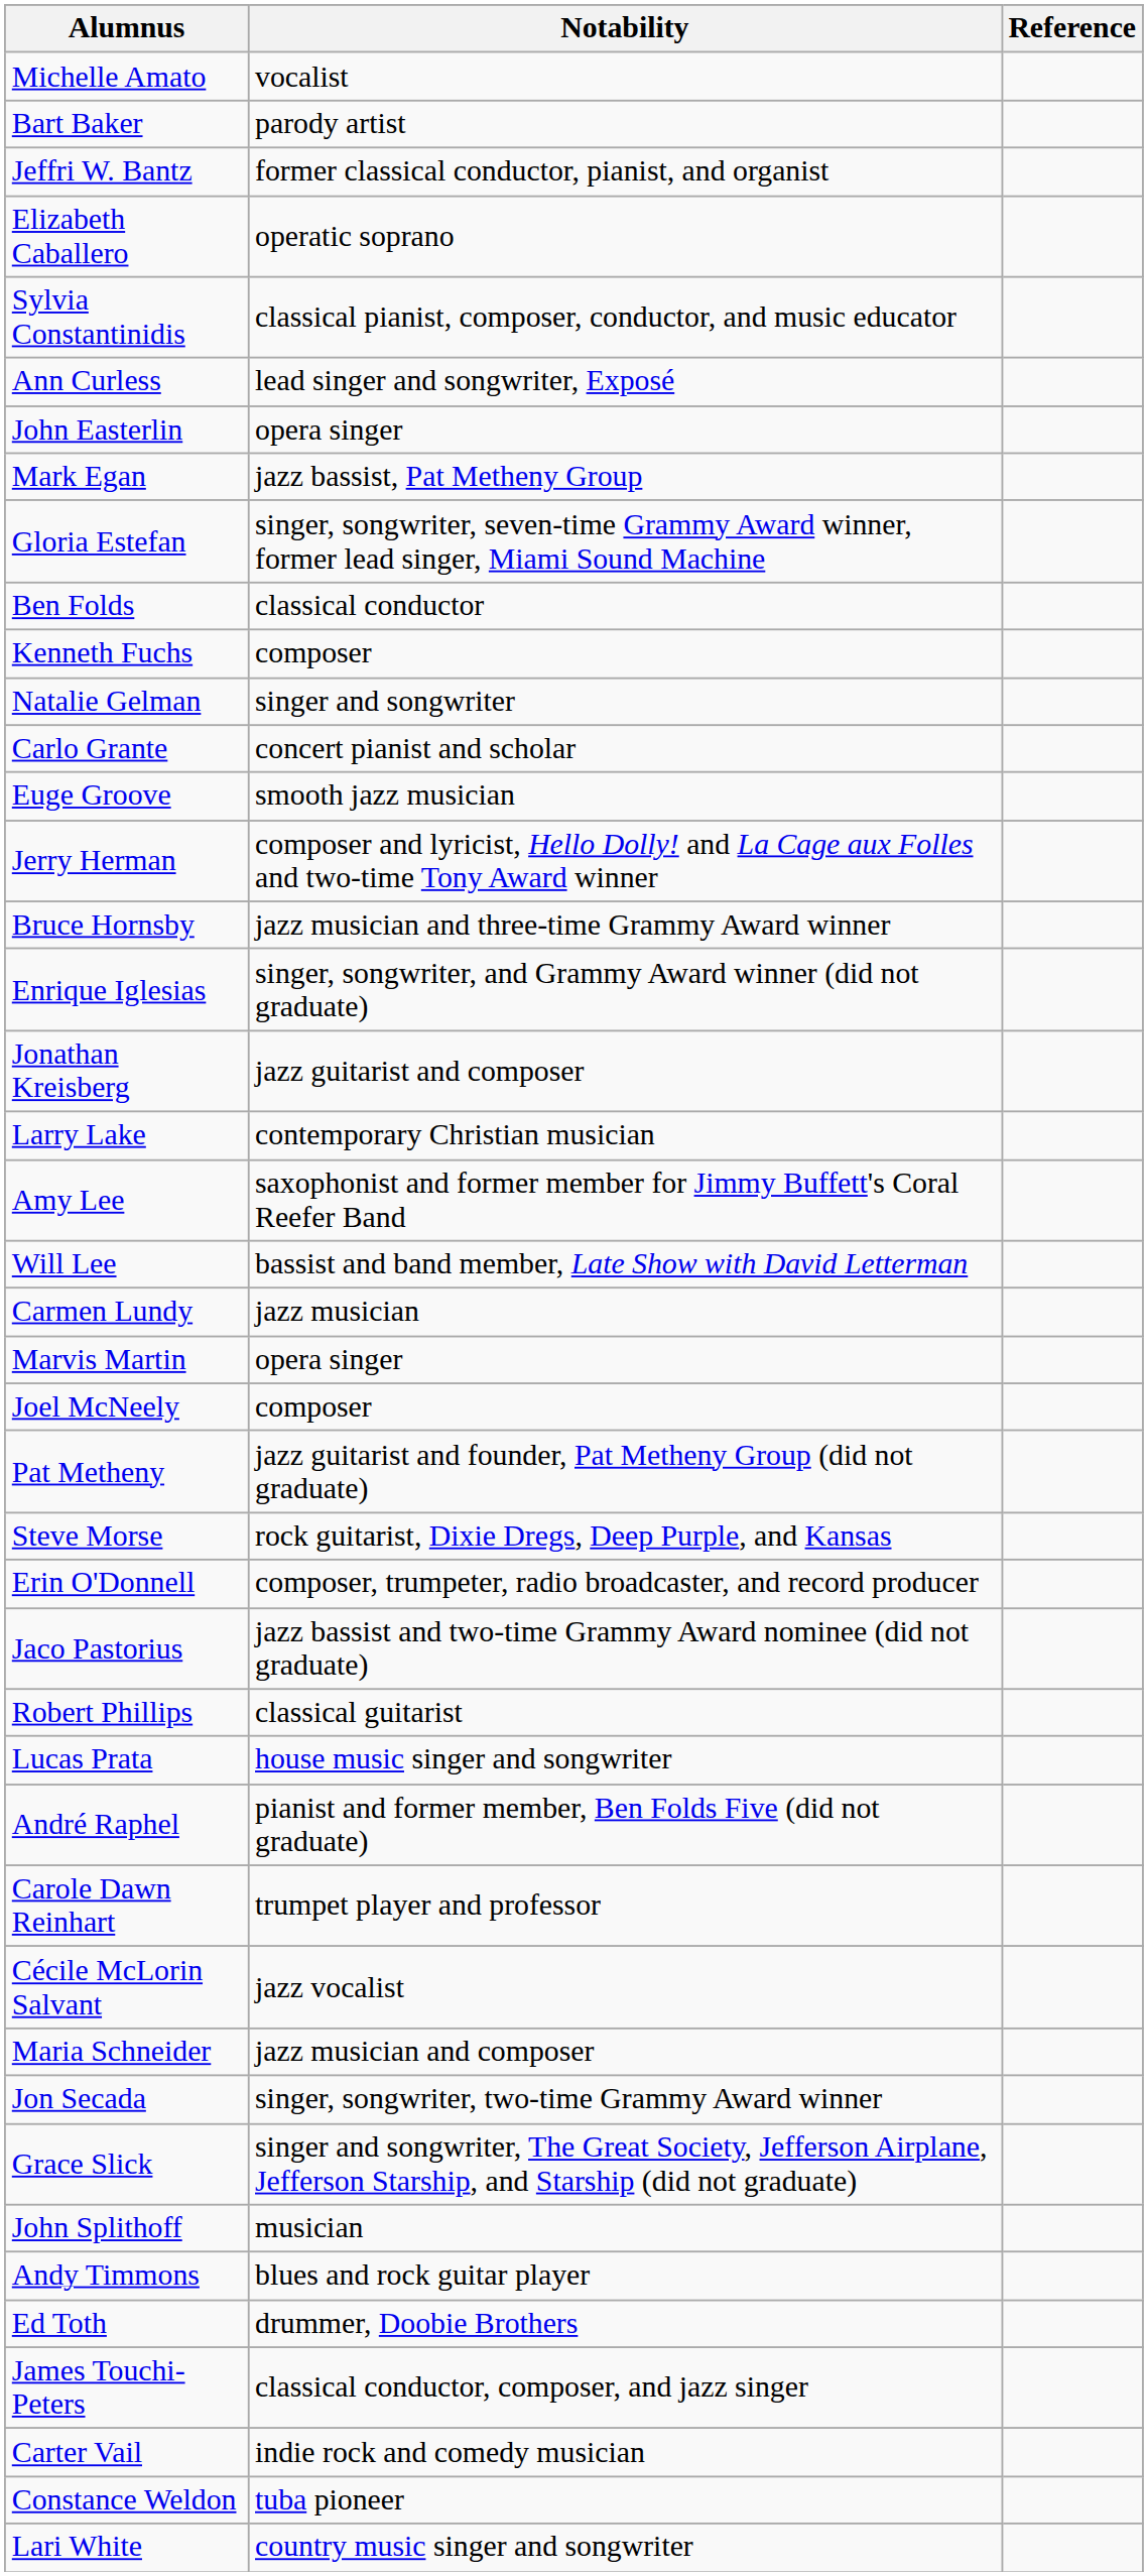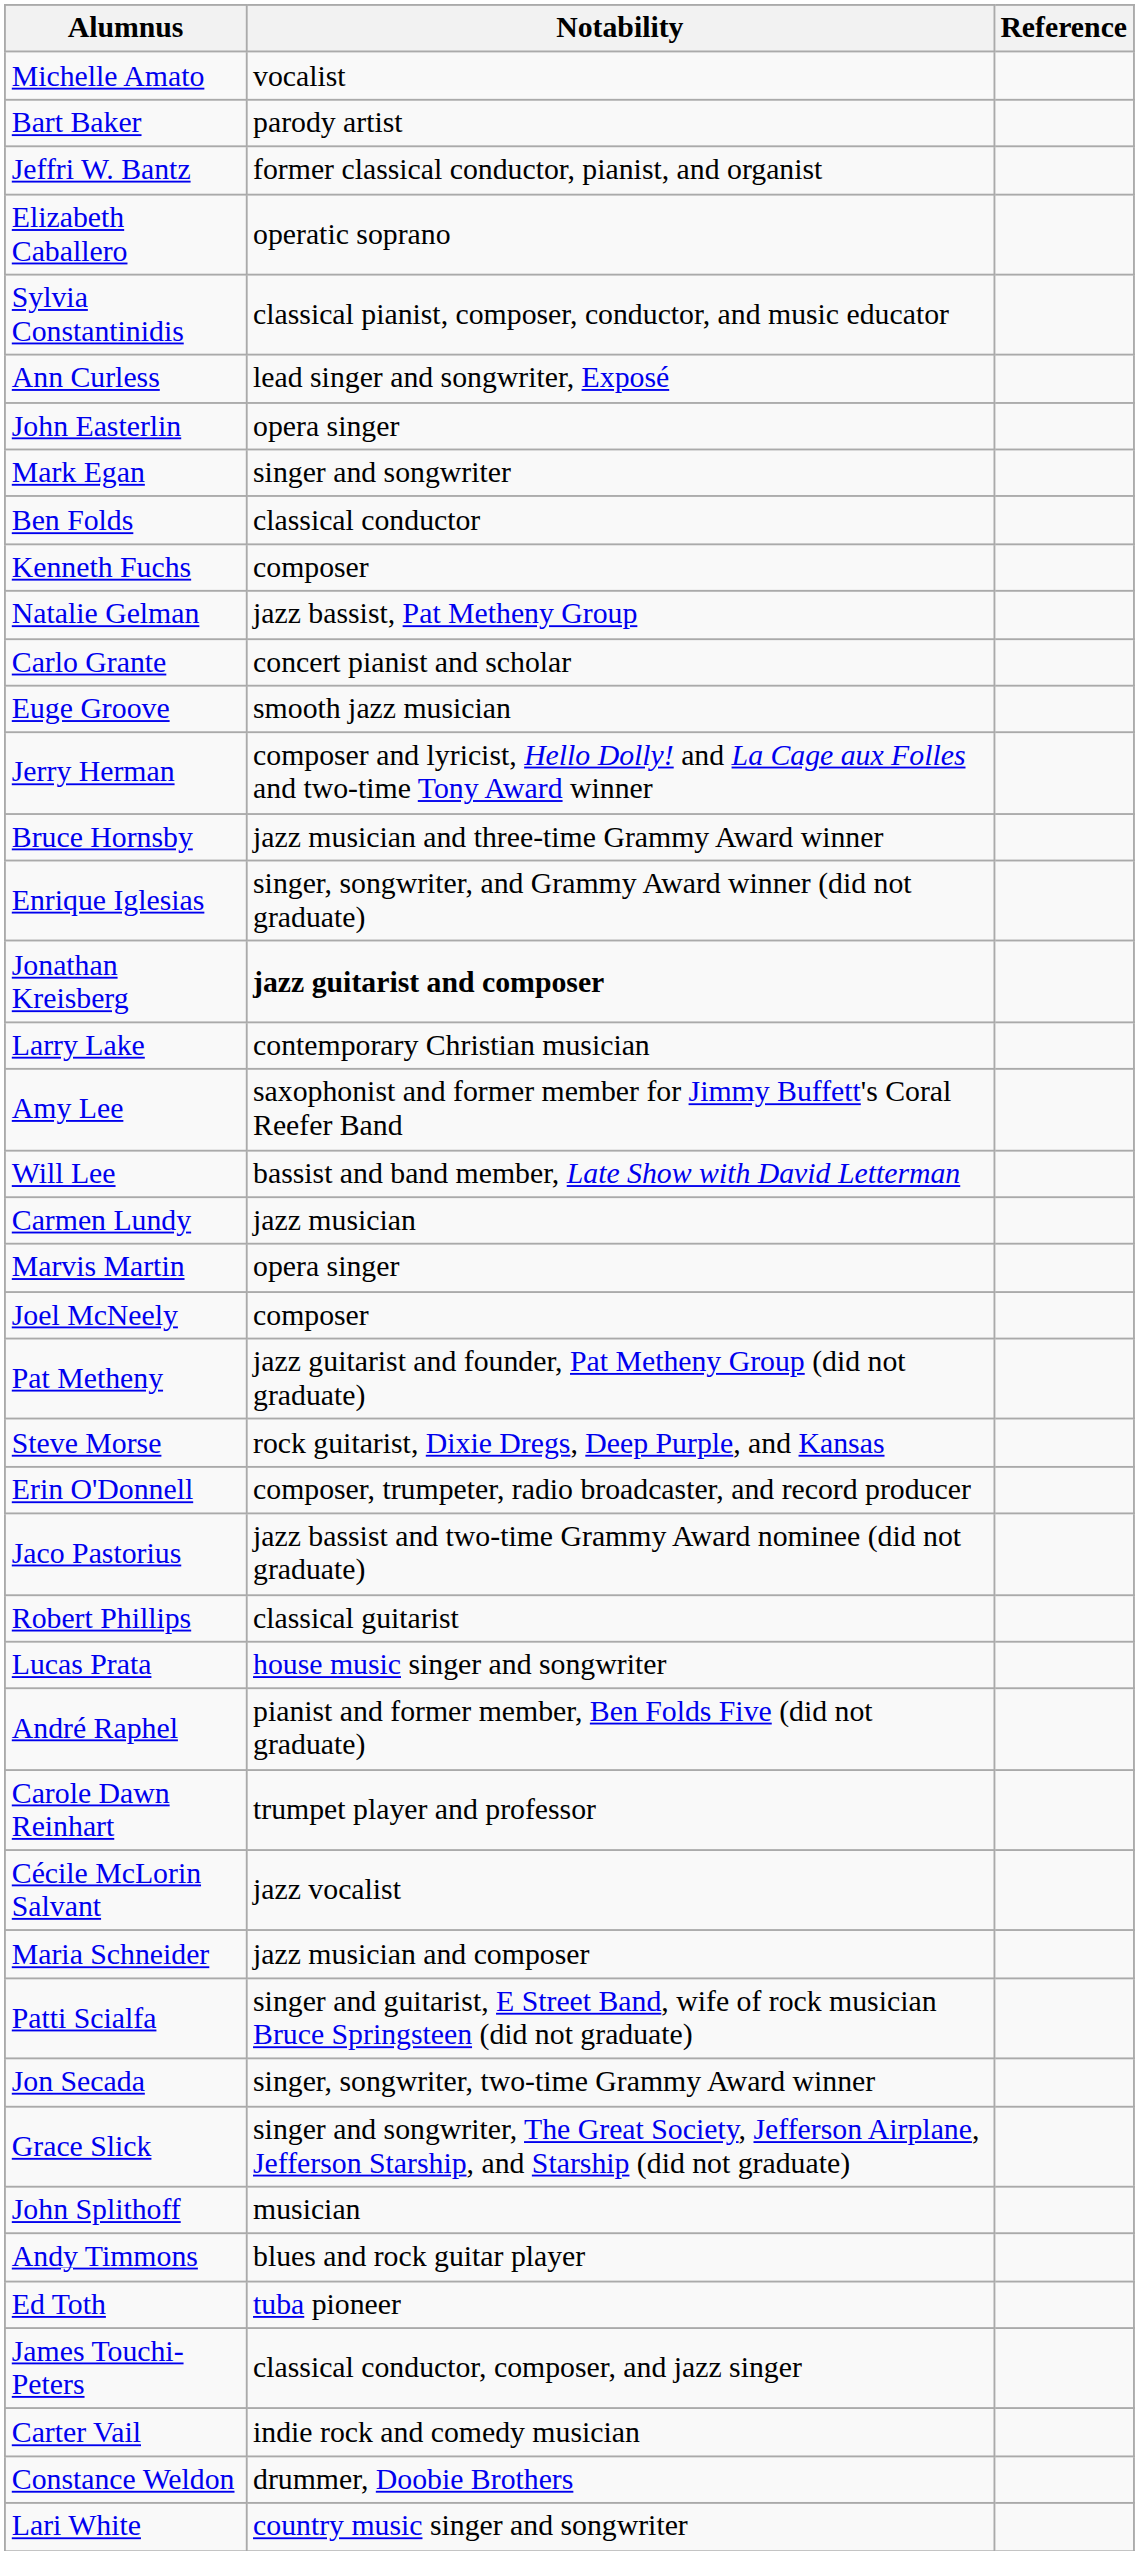Mark Egan | Notability: jazz bassist, Pat Metheny Group -> singer and songwriter
- row: Gloria Estefan | singer, songwriter, seven-time Grammy Award winner, former lead singer, Miami Sound Machine
Natalie Gelman | Notability: singer and songwriter -> jazz bassist, Pat Metheny Group
Jonathan Kreisberg | Notability: normal -> bold
+ row: Patti Scialfa | singer and guitarist, E Street Band, wife of rock musician Bruce Springsteen (did not graduate)
Ed Toth | Notability: drummer, Doobie Brothers -> tuba pioneer
Constance Weldon | Notability: tuba pioneer -> drummer, Doobie Brothers
